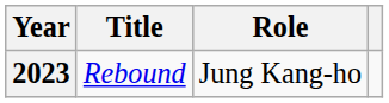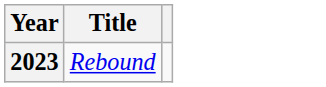- column: Role | Jung Kang-ho
